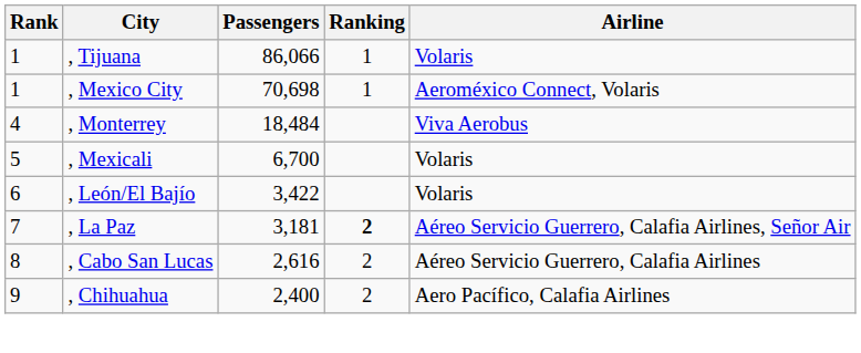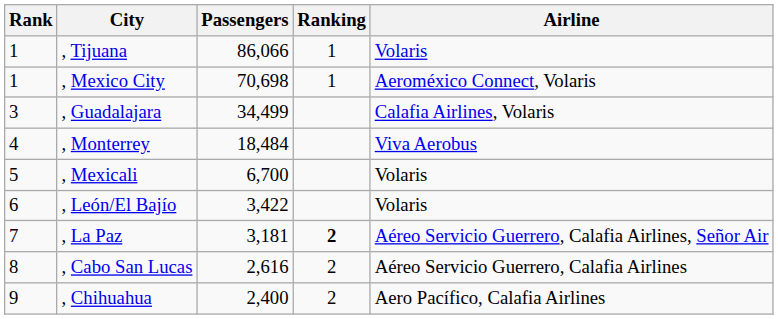+ row: 3 | , Guadalajara | 34,499 | Calafia Airlines, Volaris
